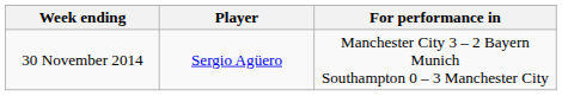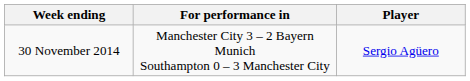columns swapped: Player <-> For performance in
